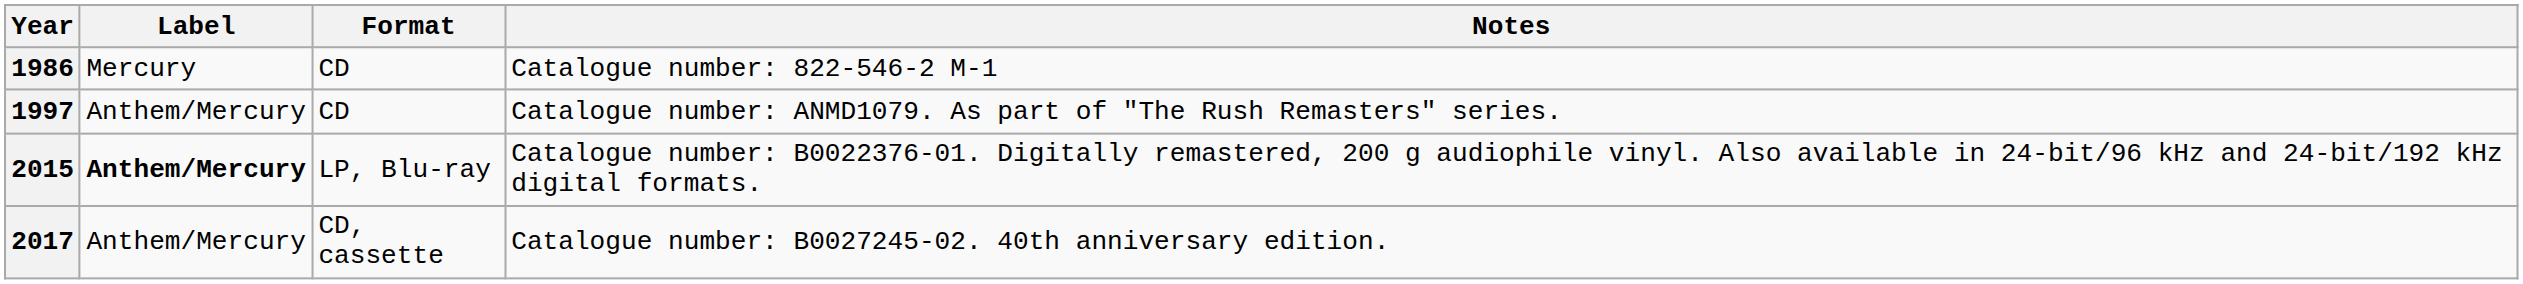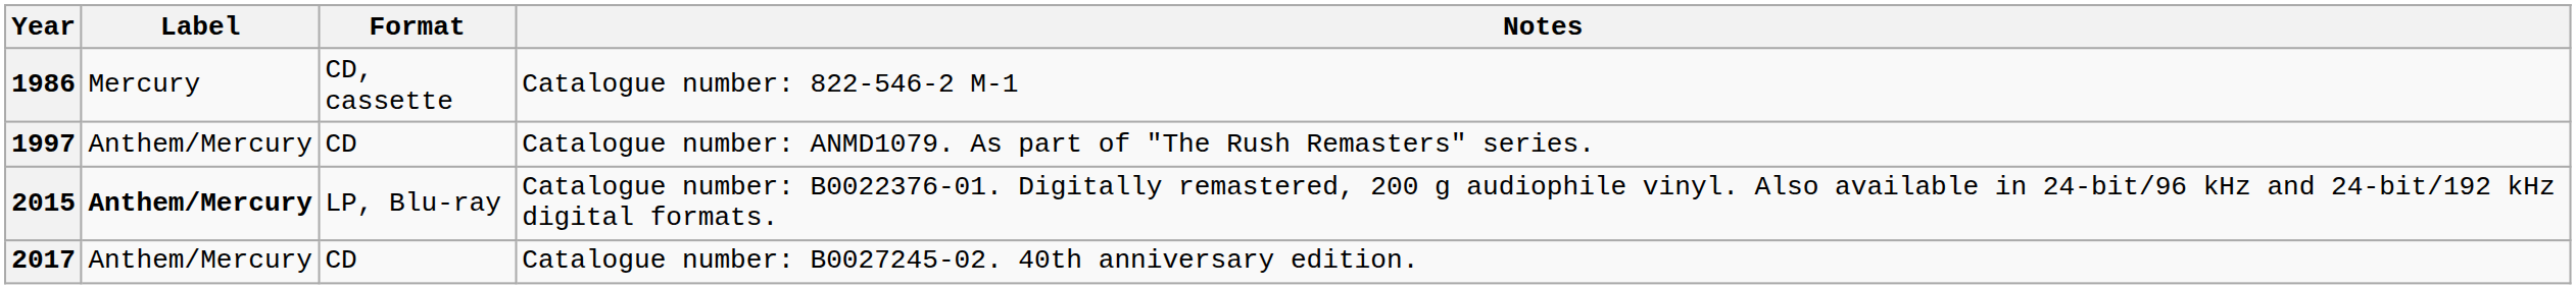1986 | Format: CD -> CD, cassette
2017 | Format: CD, cassette -> CD
